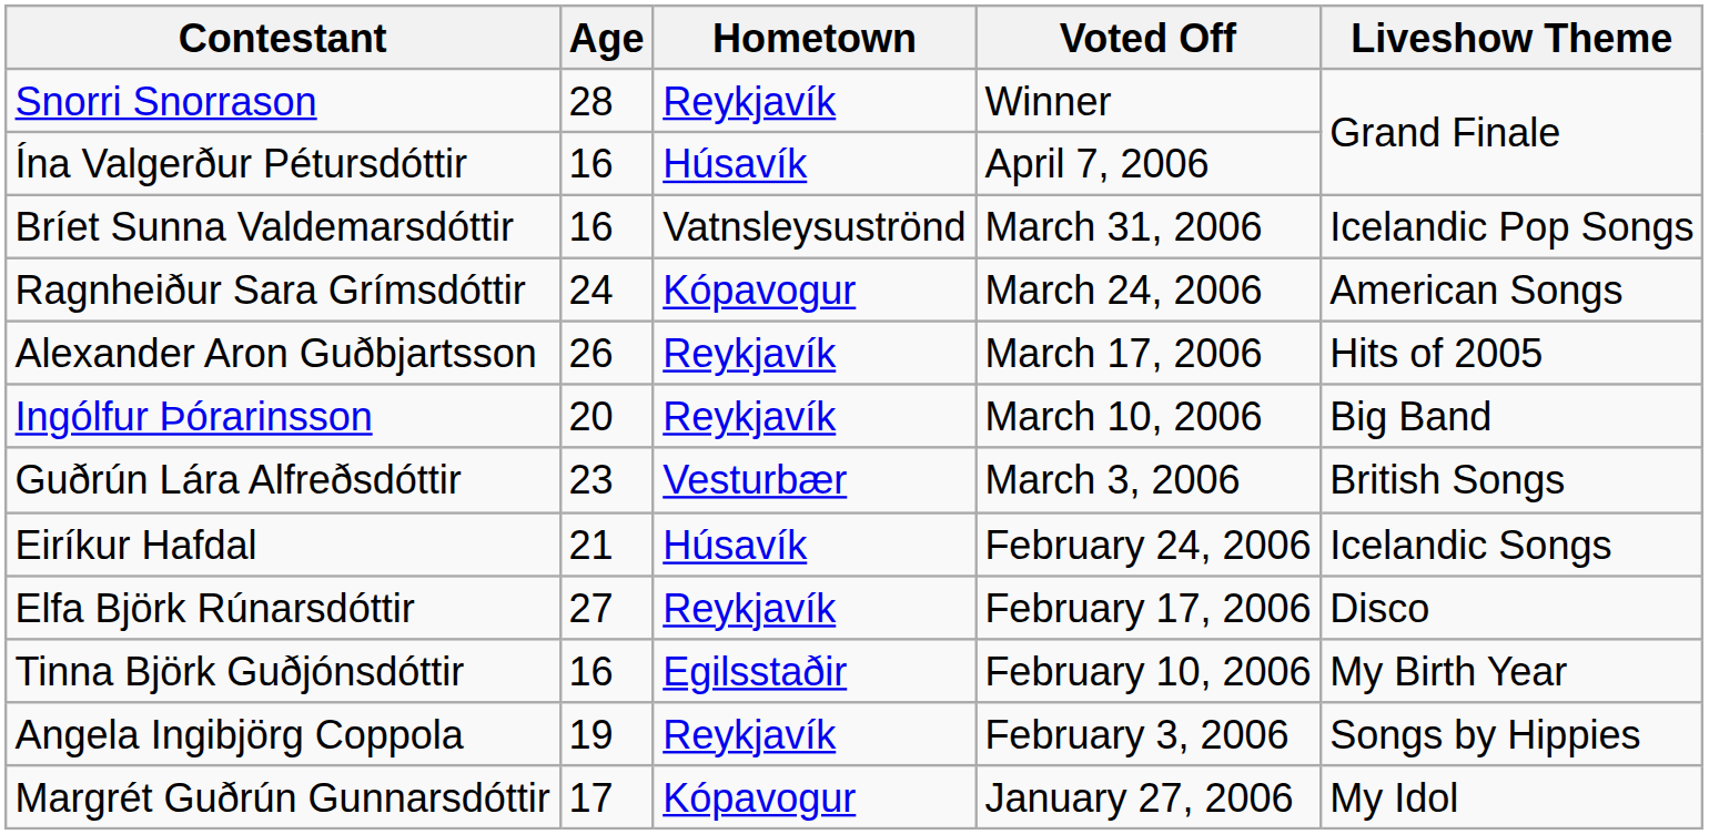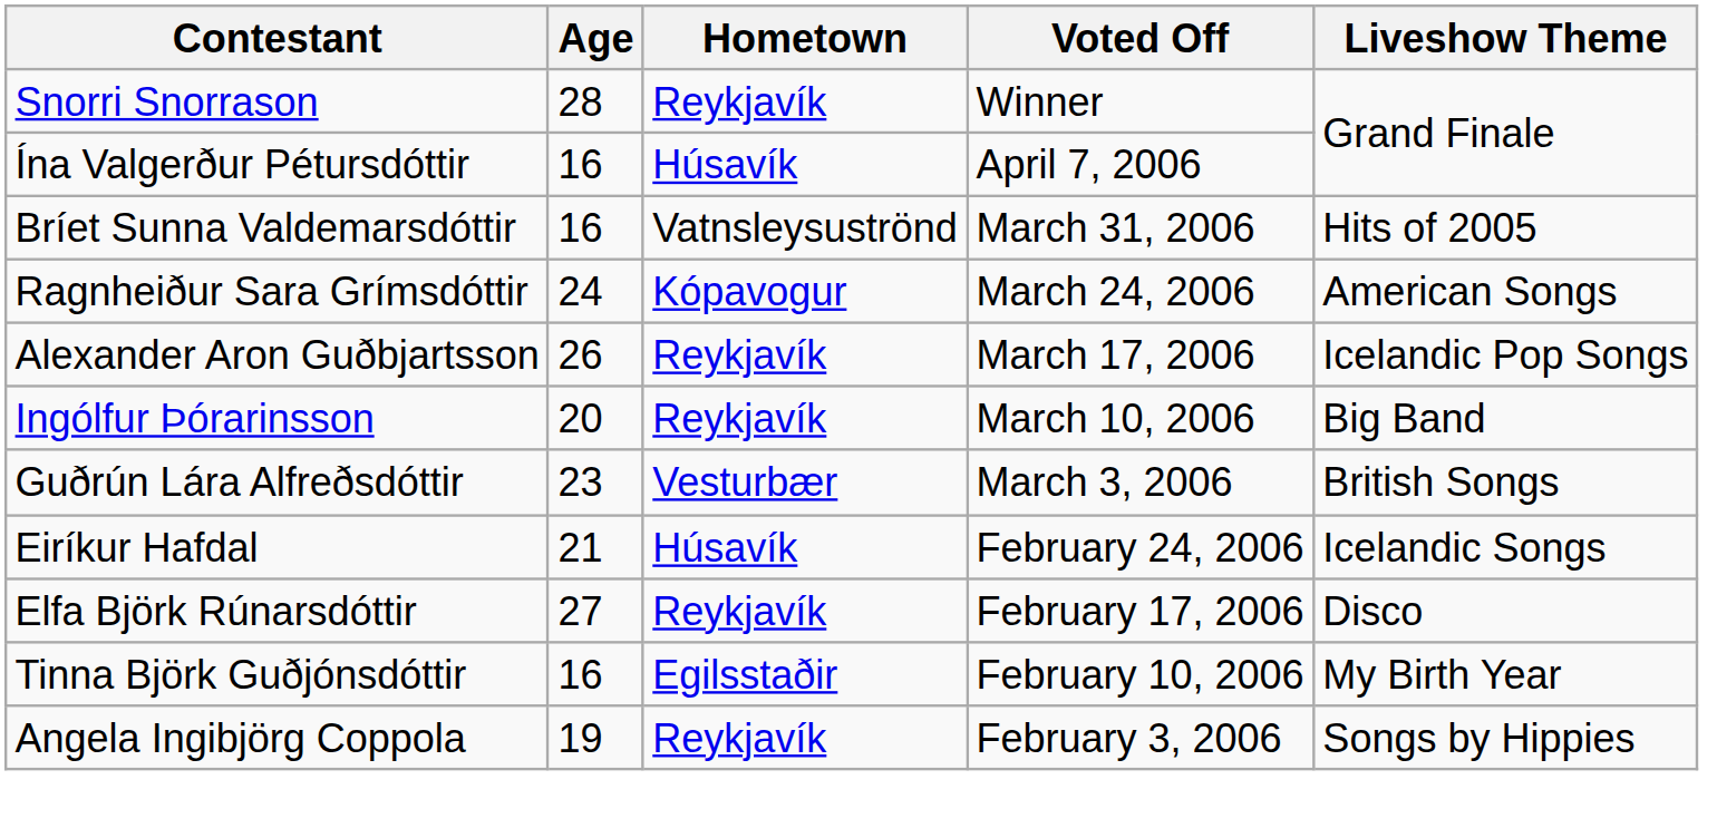Bríet Sunna Valdemarsdóttir | Liveshow Theme: Icelandic Pop Songs -> Hits of 2005
Alexander Aron Guðbjartsson | Liveshow Theme: Hits of 2005 -> Icelandic Pop Songs
- row: Margrét Guðrún Gunnarsdóttir | 17 | Kópavogur | January 27, 2006 | My Idol
